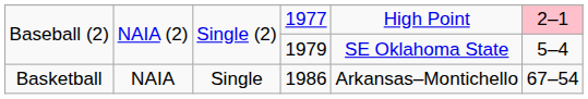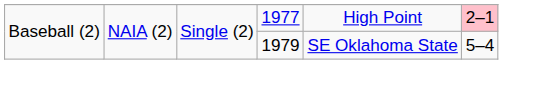- row: Basketball | NAIA | Single | 1986 | Arkansas–Montichello | 67–54
